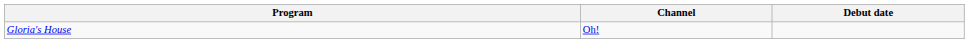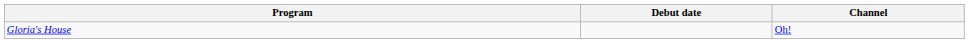columns swapped: Channel <-> Debut date
